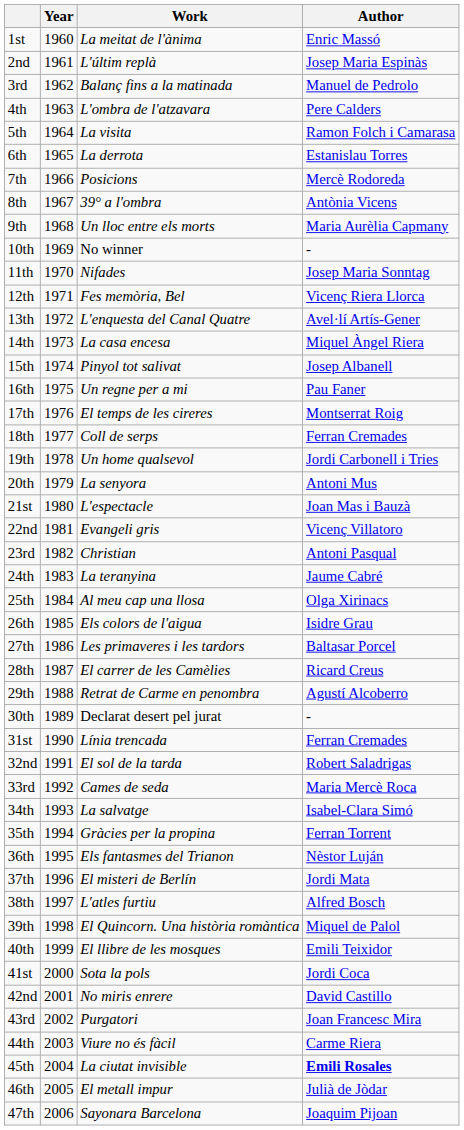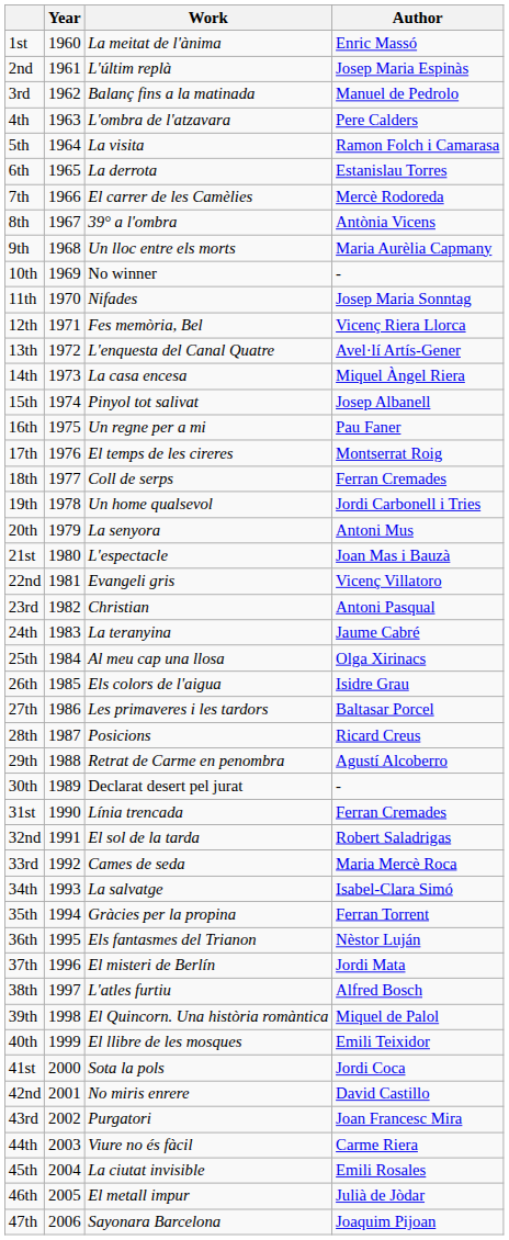7th | Work: Posicions -> El carrer de les Camèlies
28th | Work: El carrer de les Camèlies -> Posicions
45th | Author: bold -> normal
